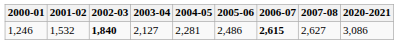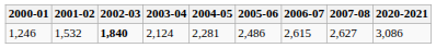1,246 | 2003-04: 2,127 -> 2,124
1,246 | 2006-07: bold -> normal
